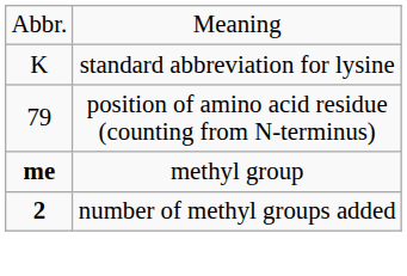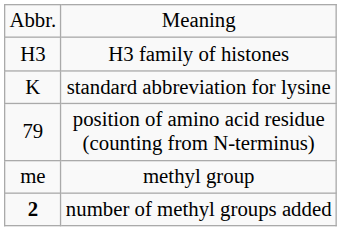+ row: H3 | H3 family of histones
methyl group | column 1: bold -> normal
